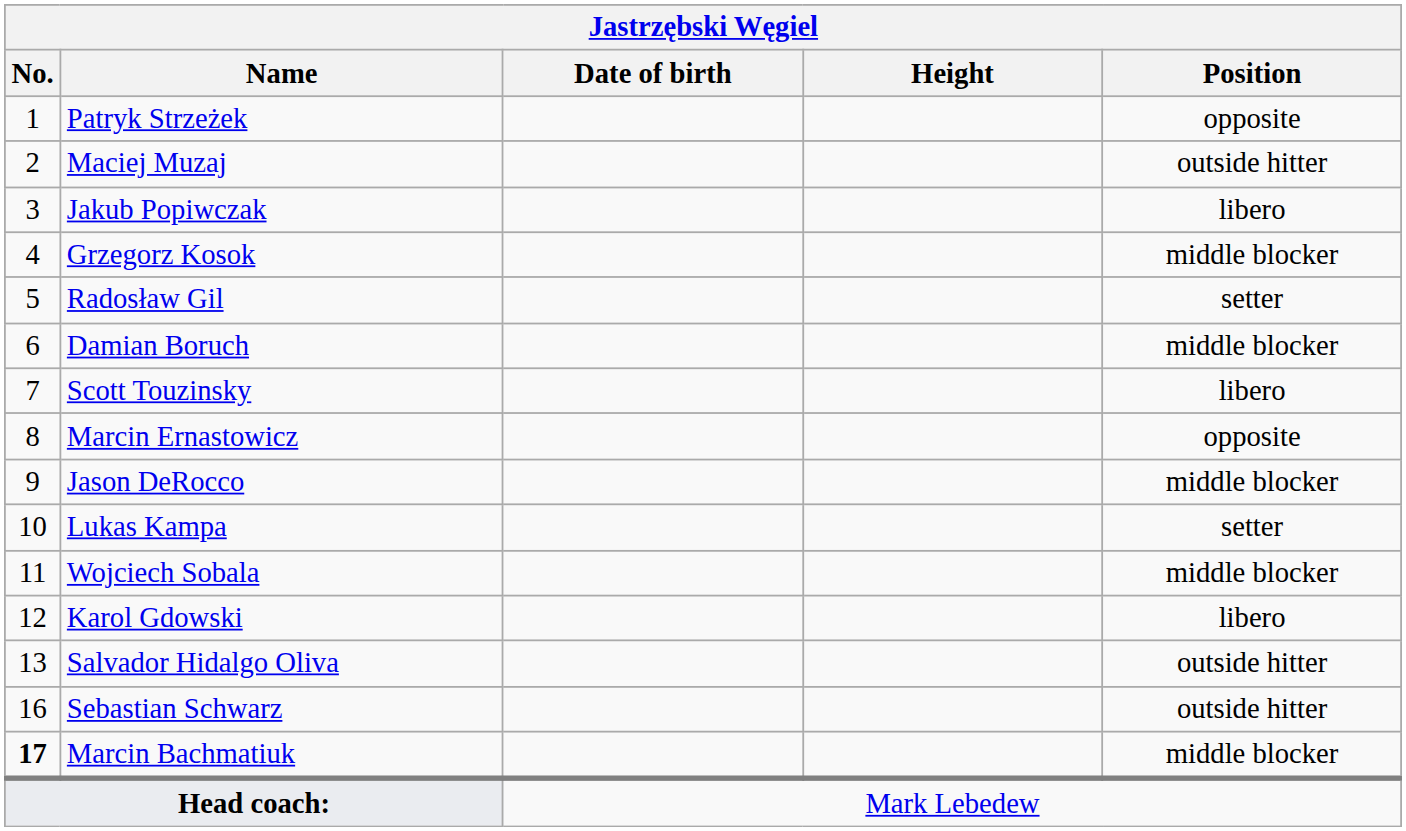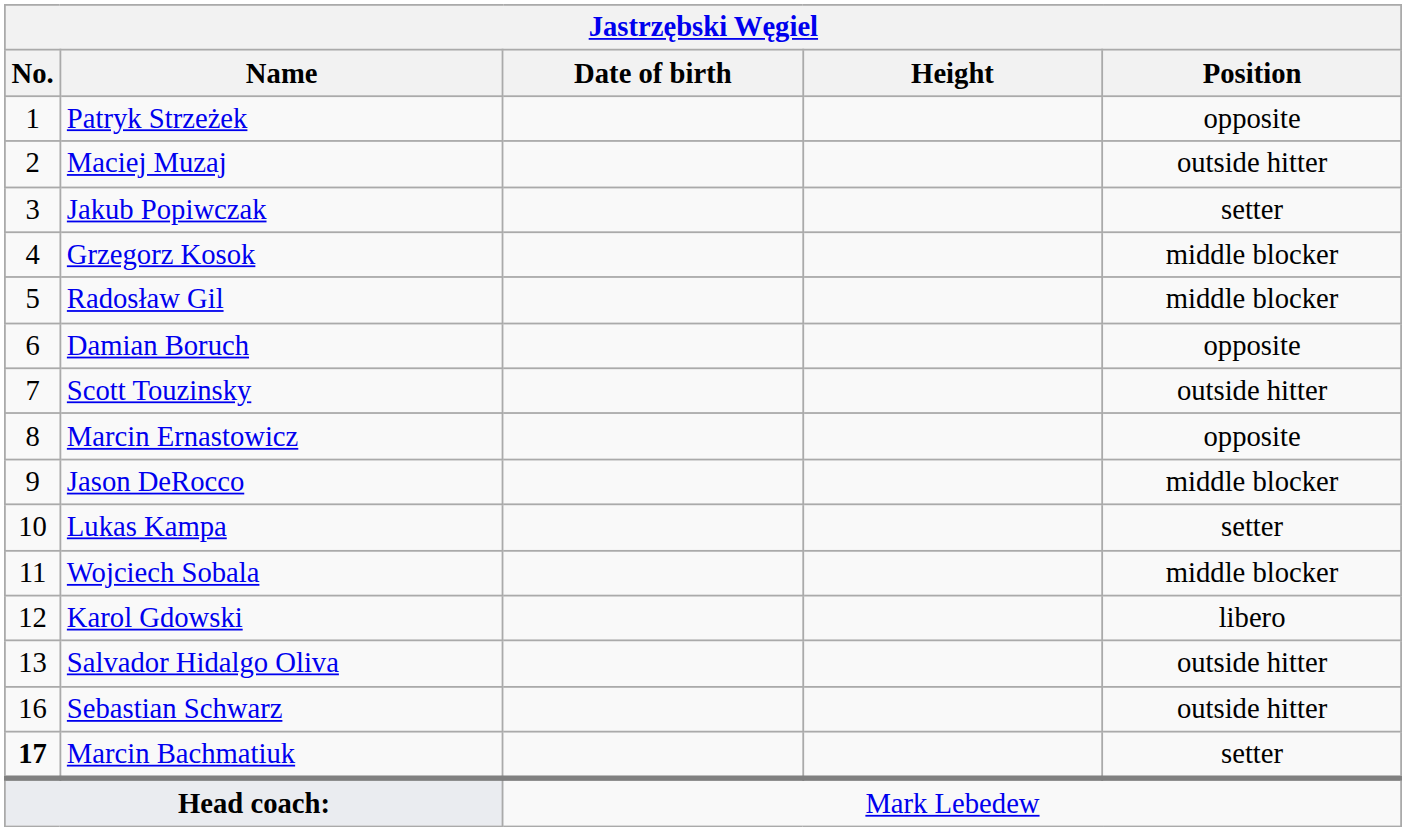Jakub Popiwczak | Position: libero -> setter
Radosław Gil | Position: setter -> middle blocker
Damian Boruch | Position: middle blocker -> opposite
Scott Touzinsky | Position: libero -> outside hitter
Marcin Bachmatiuk | Position: middle blocker -> setter
